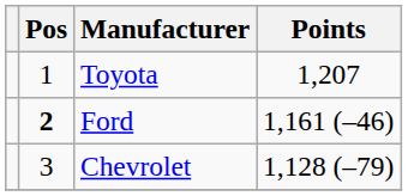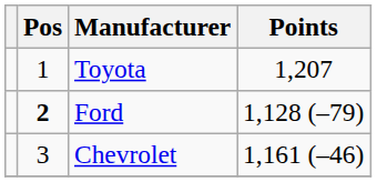Ford | Points: 1,161 (–46) -> 1,128 (–79)
Chevrolet | Points: 1,128 (–79) -> 1,161 (–46)
